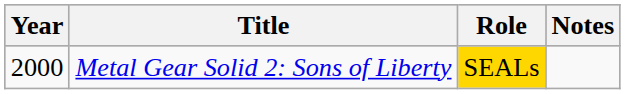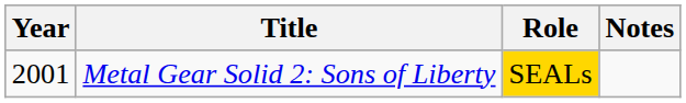Metal Gear Solid 2: Sons of Liberty | Year: 2000 -> 2001
